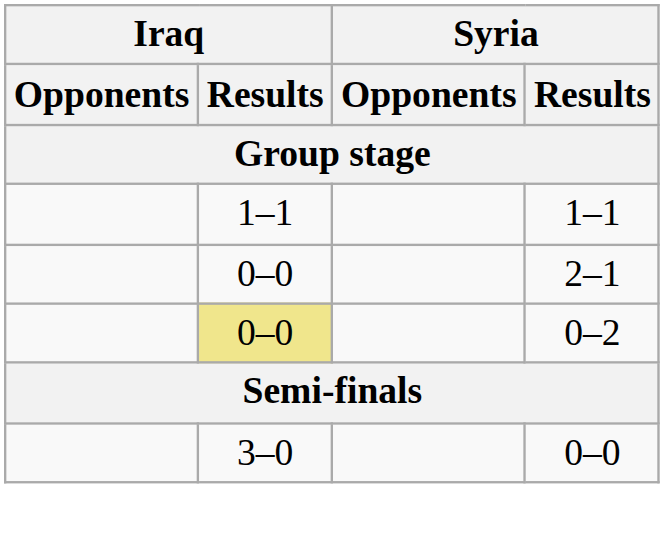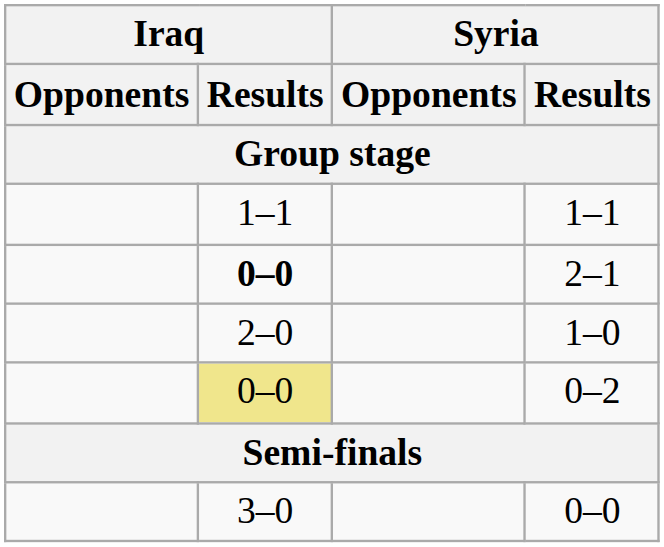2–1 | Iraq / Results: normal -> bold
+ row: 2–0 | 1–0
